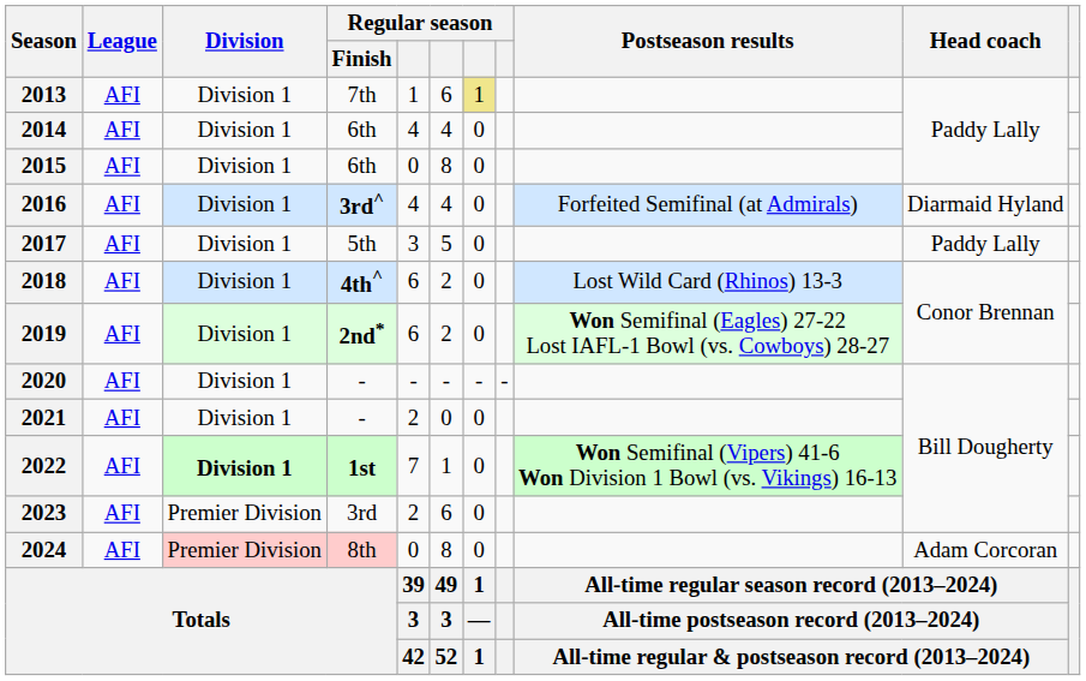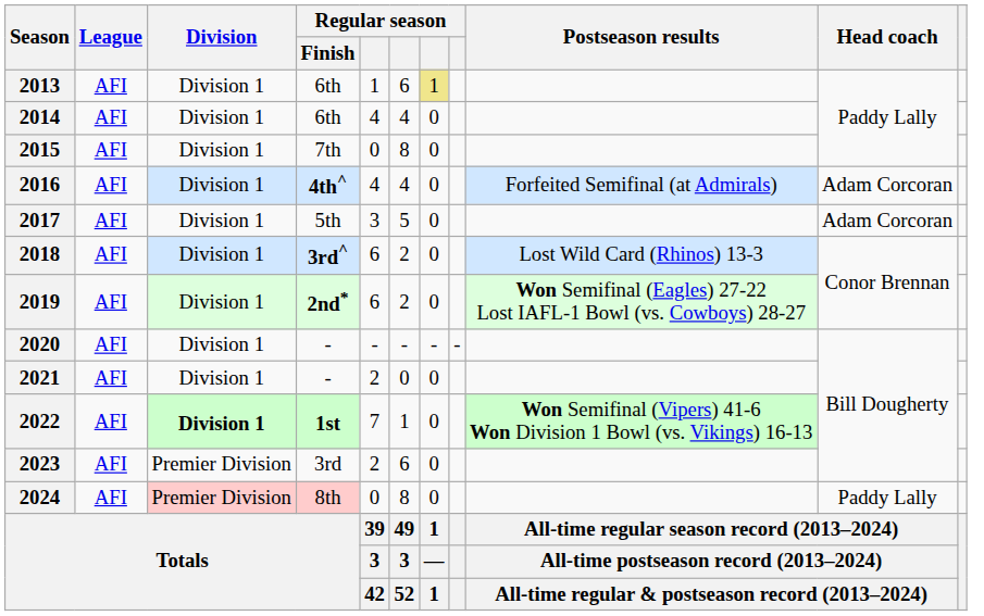2013 | Regular season / Finish: 7th -> 6th
2015 | Regular season / Finish: 6th -> 7th
2016 | Regular season / Finish: 3rd^ -> 4th^
2016 | Head coach: Diarmaid Hyland -> Adam Corcoran
2017 | Head coach: Paddy Lally -> Adam Corcoran
2018 | Regular season / Finish: 4th^ -> 3rd^
2024 | Head coach: Adam Corcoran -> Paddy Lally
